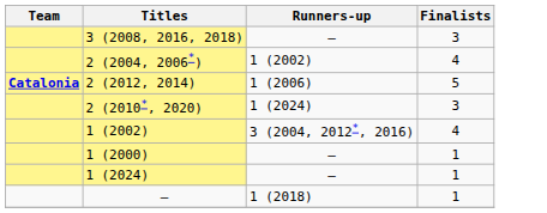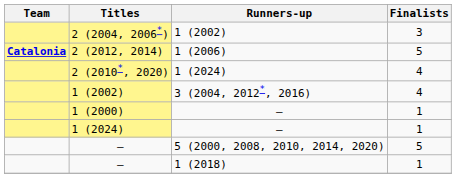- row: 3 (2008, 2016, 2018) | – | 3
2 (2004, 2006*) | Finalists: 4 -> 3
2 (2010*, 2020) | Finalists: 3 -> 4
+ row: – | 5 (2000, 2008, 2010, 2014, 2020) | 5
